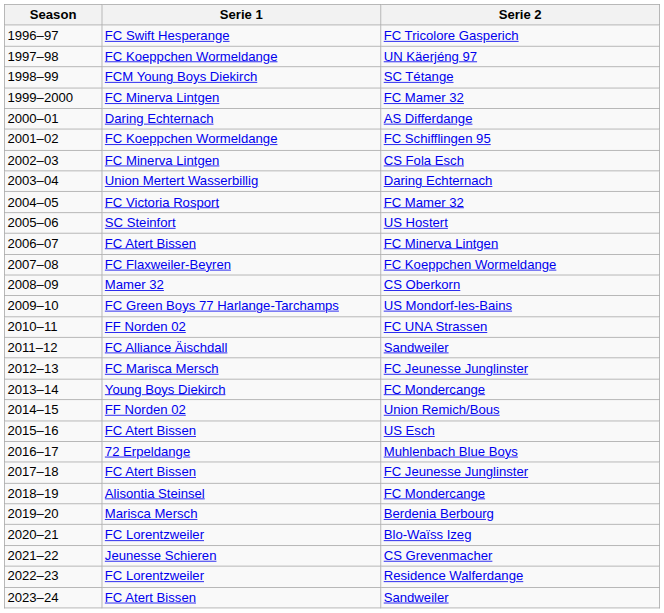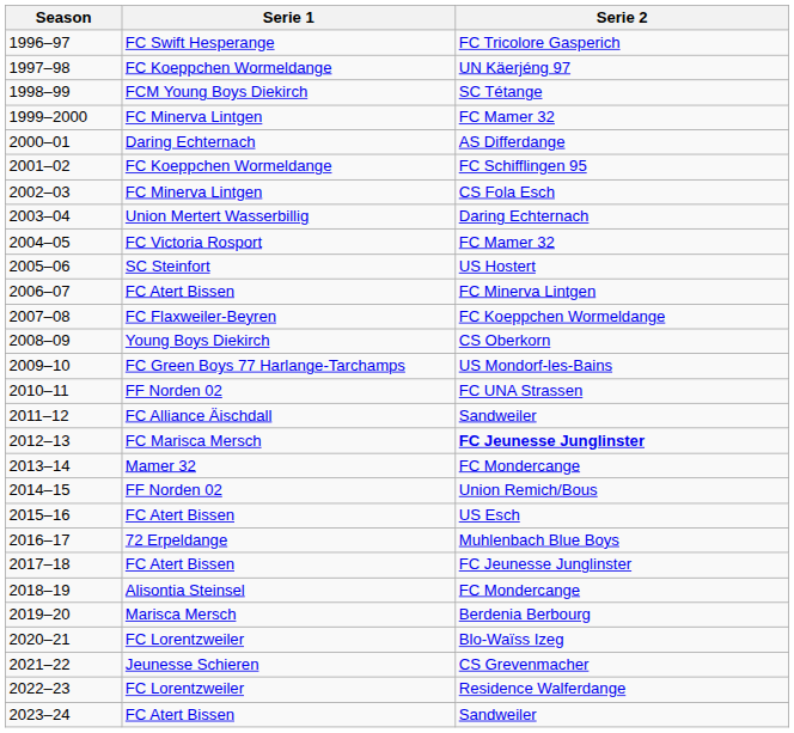2008–09 | Serie 1: Mamer 32 -> Young Boys Diekirch
2012–13 | Serie 2: normal -> bold
2013–14 | Serie 1: Young Boys Diekirch -> Mamer 32
